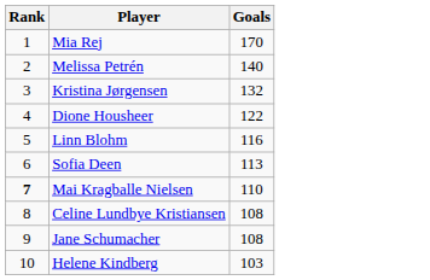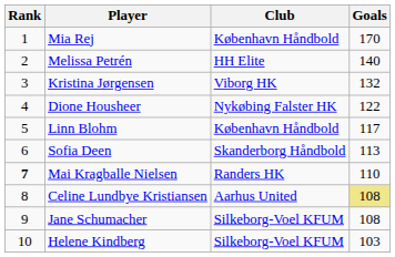+ column: Club | København Håndbold | HH Elite | Viborg HK | Nykøbing Falster HK | København Håndbold | Skanderborg Håndbold | Randers HK | Aarhus United | Silkeborg-Voel KFUM | Silkeborg-Voel KFUM
Linn Blohm | Goals: 116 -> 117
Celine Lundbye Kristiansen | Goals: no background -> khaki background
